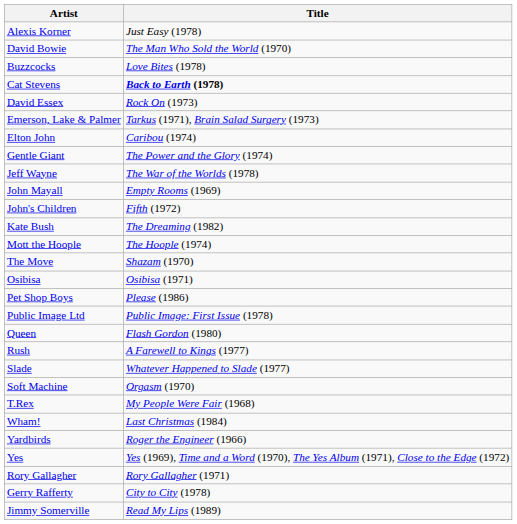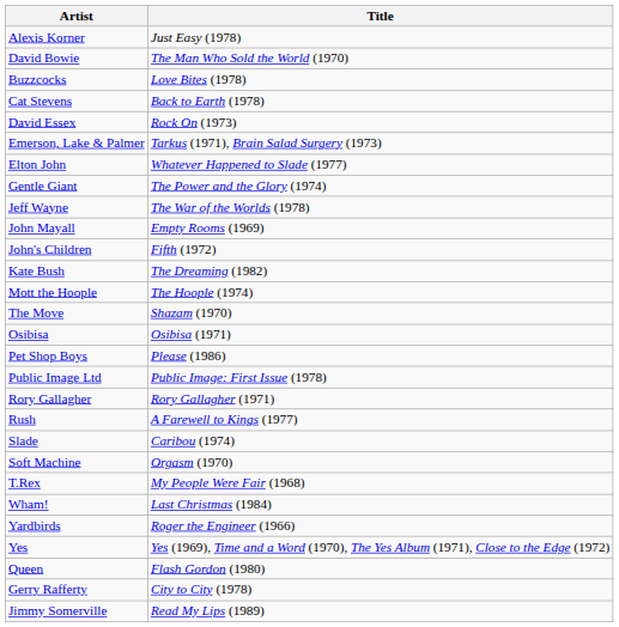Cat Stevens | Title: bold -> normal
Elton John | Title: Caribou (1974) -> Whatever Happened to Slade (1977)
rows swapped: Queen <-> Rory Gallagher
Slade | Title: Whatever Happened to Slade (1977) -> Caribou (1974)
